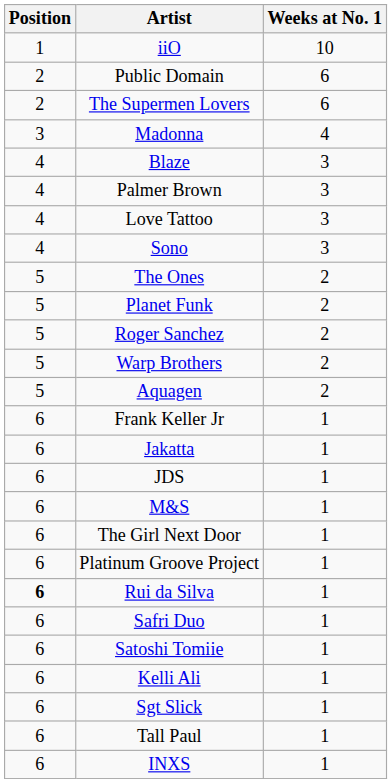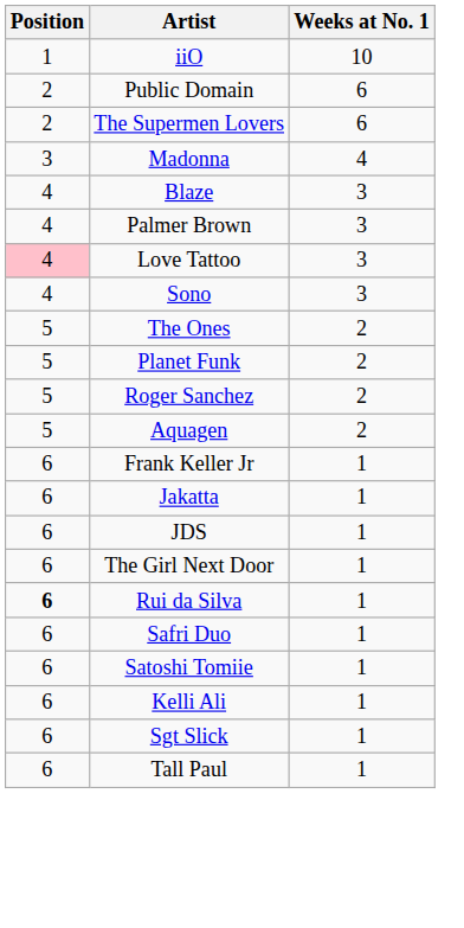Love Tattoo | Position: no background -> pink background
- row: 5 | Warp Brothers | 2
- row: 6 | M&S | 1
- row: 6 | Platinum Groove Project | 1
- row: 6 | INXS | 1
